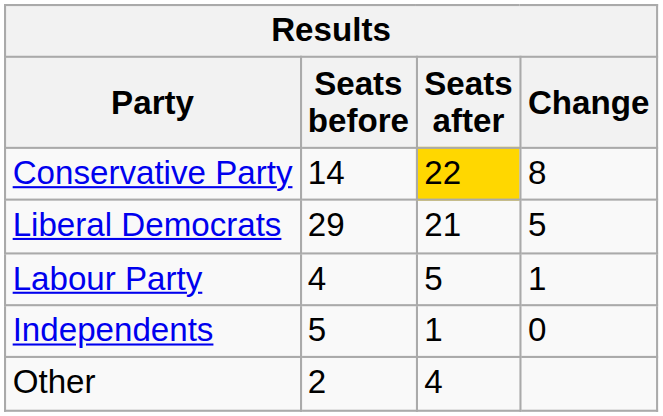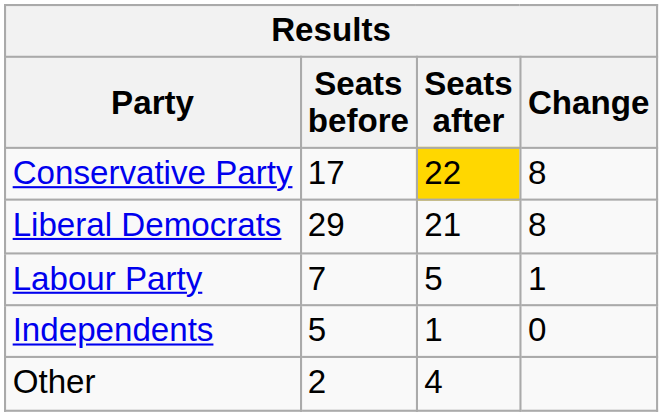Conservative Party | Seats before: 14 -> 17
Liberal Democrats | Change: 5 -> 8
Labour Party | Seats before: 4 -> 7
